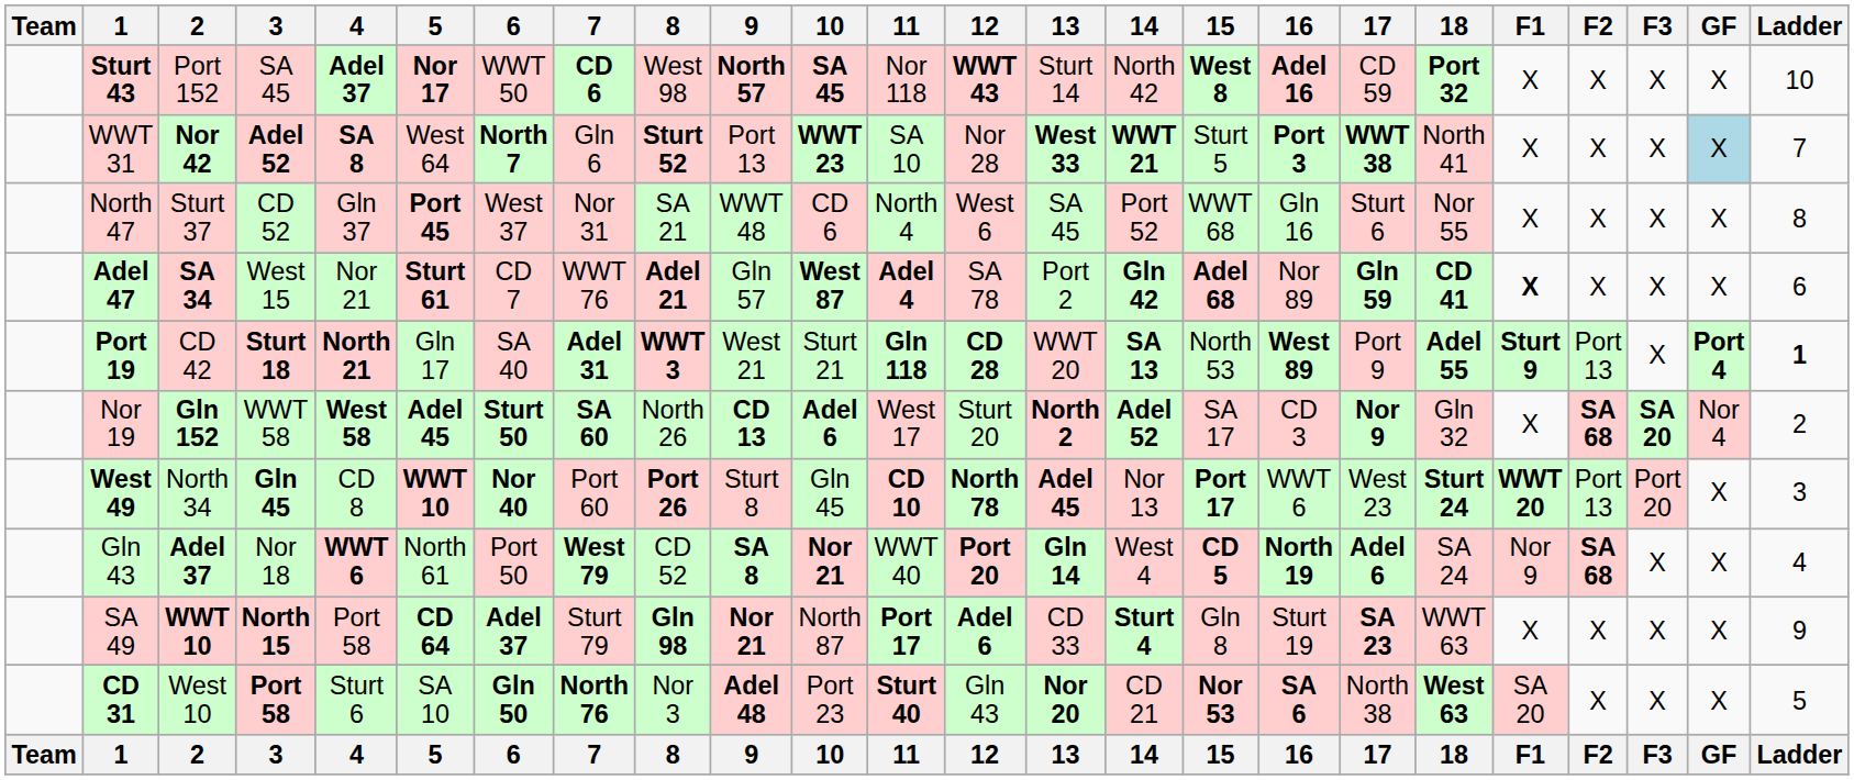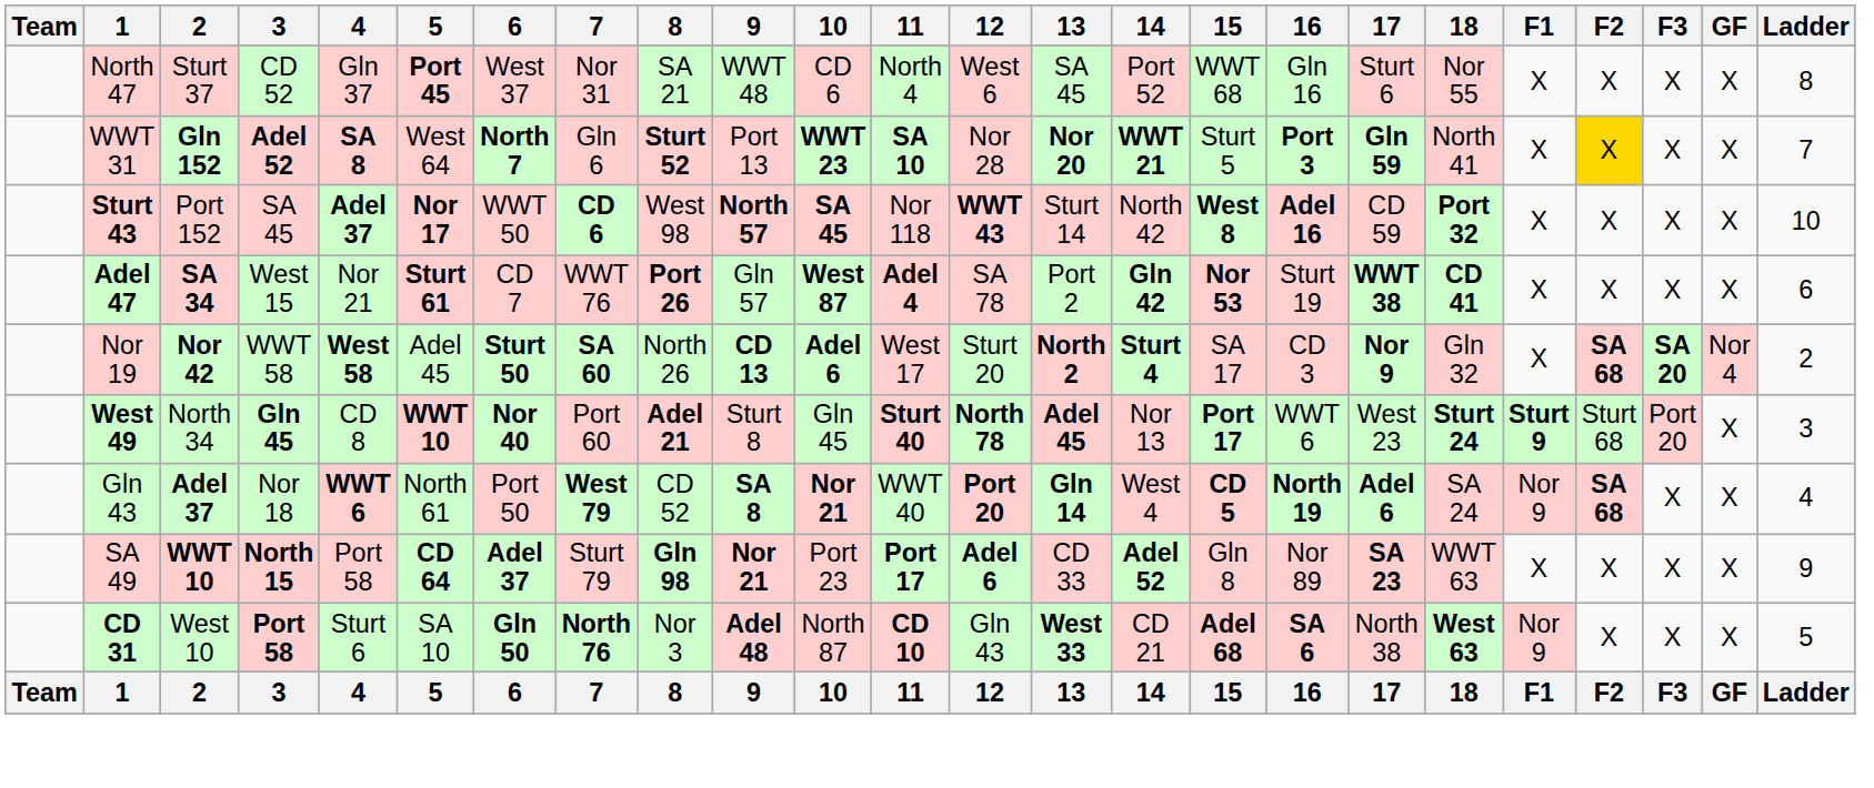rows swapped: North 47 <-> Sturt 43
WWT 31 | 2: Nor 42 -> Gln 152
WWT 31 | 11: normal -> bold
WWT 31 | 13: West 33 -> Nor 20
WWT 31 | 17: WWT 38 -> Gln 59
WWT 31 | F2: no background -> gold background
WWT 31 | GF: lightblue background -> no background
Adel 47 | 8: Adel 21 -> Port 26
Adel 47 | 15: Adel 68 -> Nor 53
Adel 47 | 16: Nor 89 -> Sturt 19
Adel 47 | 17: Gln 59 -> WWT 38
Adel 47 | F1: bold -> normal
- row: Port 19 | CD 42 | Sturt 18 | North 21 | Gln 17 | SA 40 | Adel 31 | WWT 3 | West 21 | Sturt 21 | Gln 118 | CD 28 | WWT 20 | SA 13 | North 53 | West 89 | Port 9 | Adel 55 | Sturt 9 | Port 13 | X | Port 4 | 1
Nor 19 | 2: Gln 152 -> Nor 42
Nor 19 | 5: bold -> normal
Nor 19 | 14: Adel 52 -> Sturt 4
West 49 | 8: Port 26 -> Adel 21
West 49 | 11: CD 10 -> Sturt 40
West 49 | F1: WWT 20 -> Sturt 9
West 49 | F2: Port 13 -> Sturt 68
SA 49 | 10: North 87 -> Port 23
SA 49 | 14: Sturt 4 -> Adel 52
SA 49 | 16: Sturt 19 -> Nor 89
CD 31 | 10: Port 23 -> North 87
CD 31 | 11: Sturt 40 -> CD 10
CD 31 | 13: Nor 20 -> West 33
CD 31 | 15: Nor 53 -> Adel 68
CD 31 | F1: SA 20 -> Nor 9
